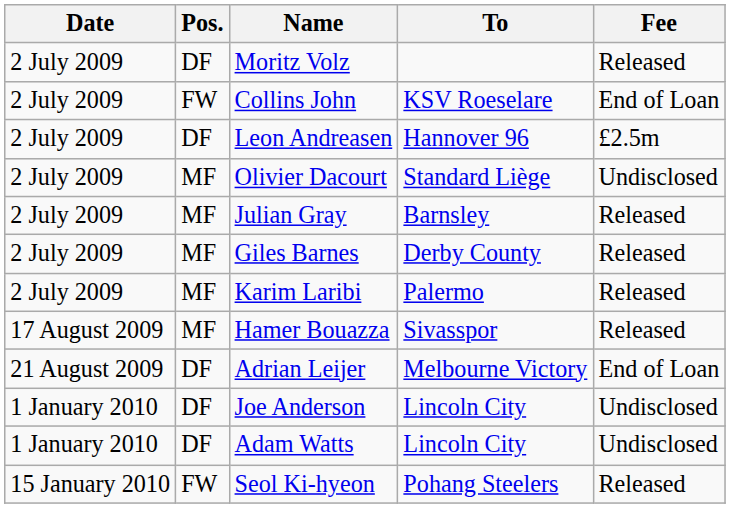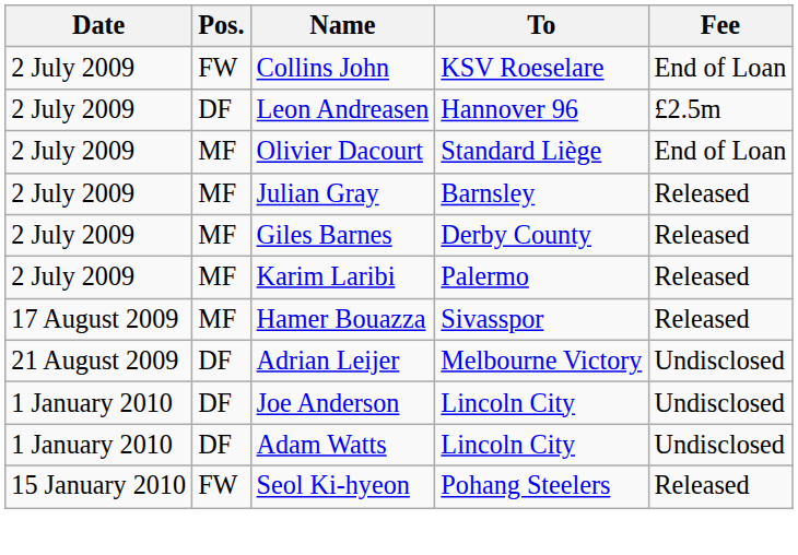- row: 2 July 2009 | DF | Moritz Volz | Released
Olivier Dacourt | Fee: Undisclosed -> End of Loan
Adrian Leijer | Fee: End of Loan -> Undisclosed
